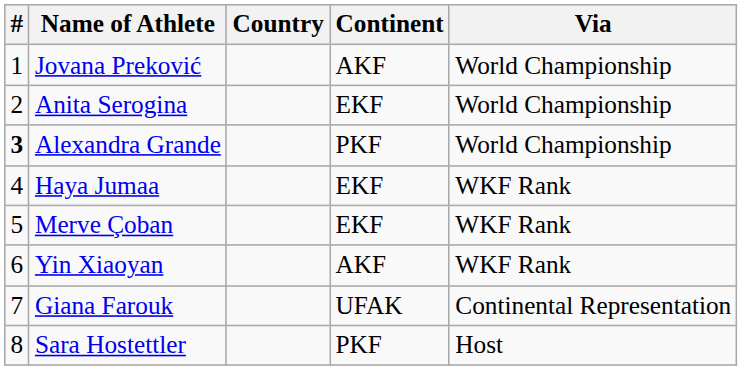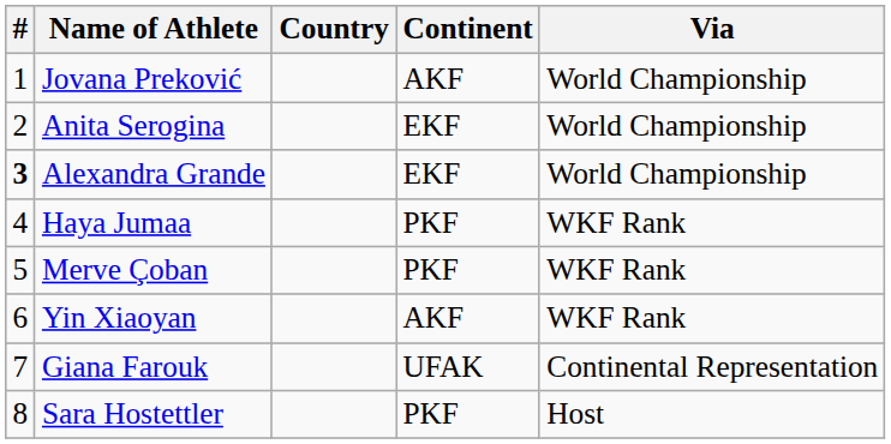Alexandra Grande | Continent: PKF -> EKF
Haya Jumaa | Continent: EKF -> PKF
Merve Çoban | Continent: EKF -> PKF
